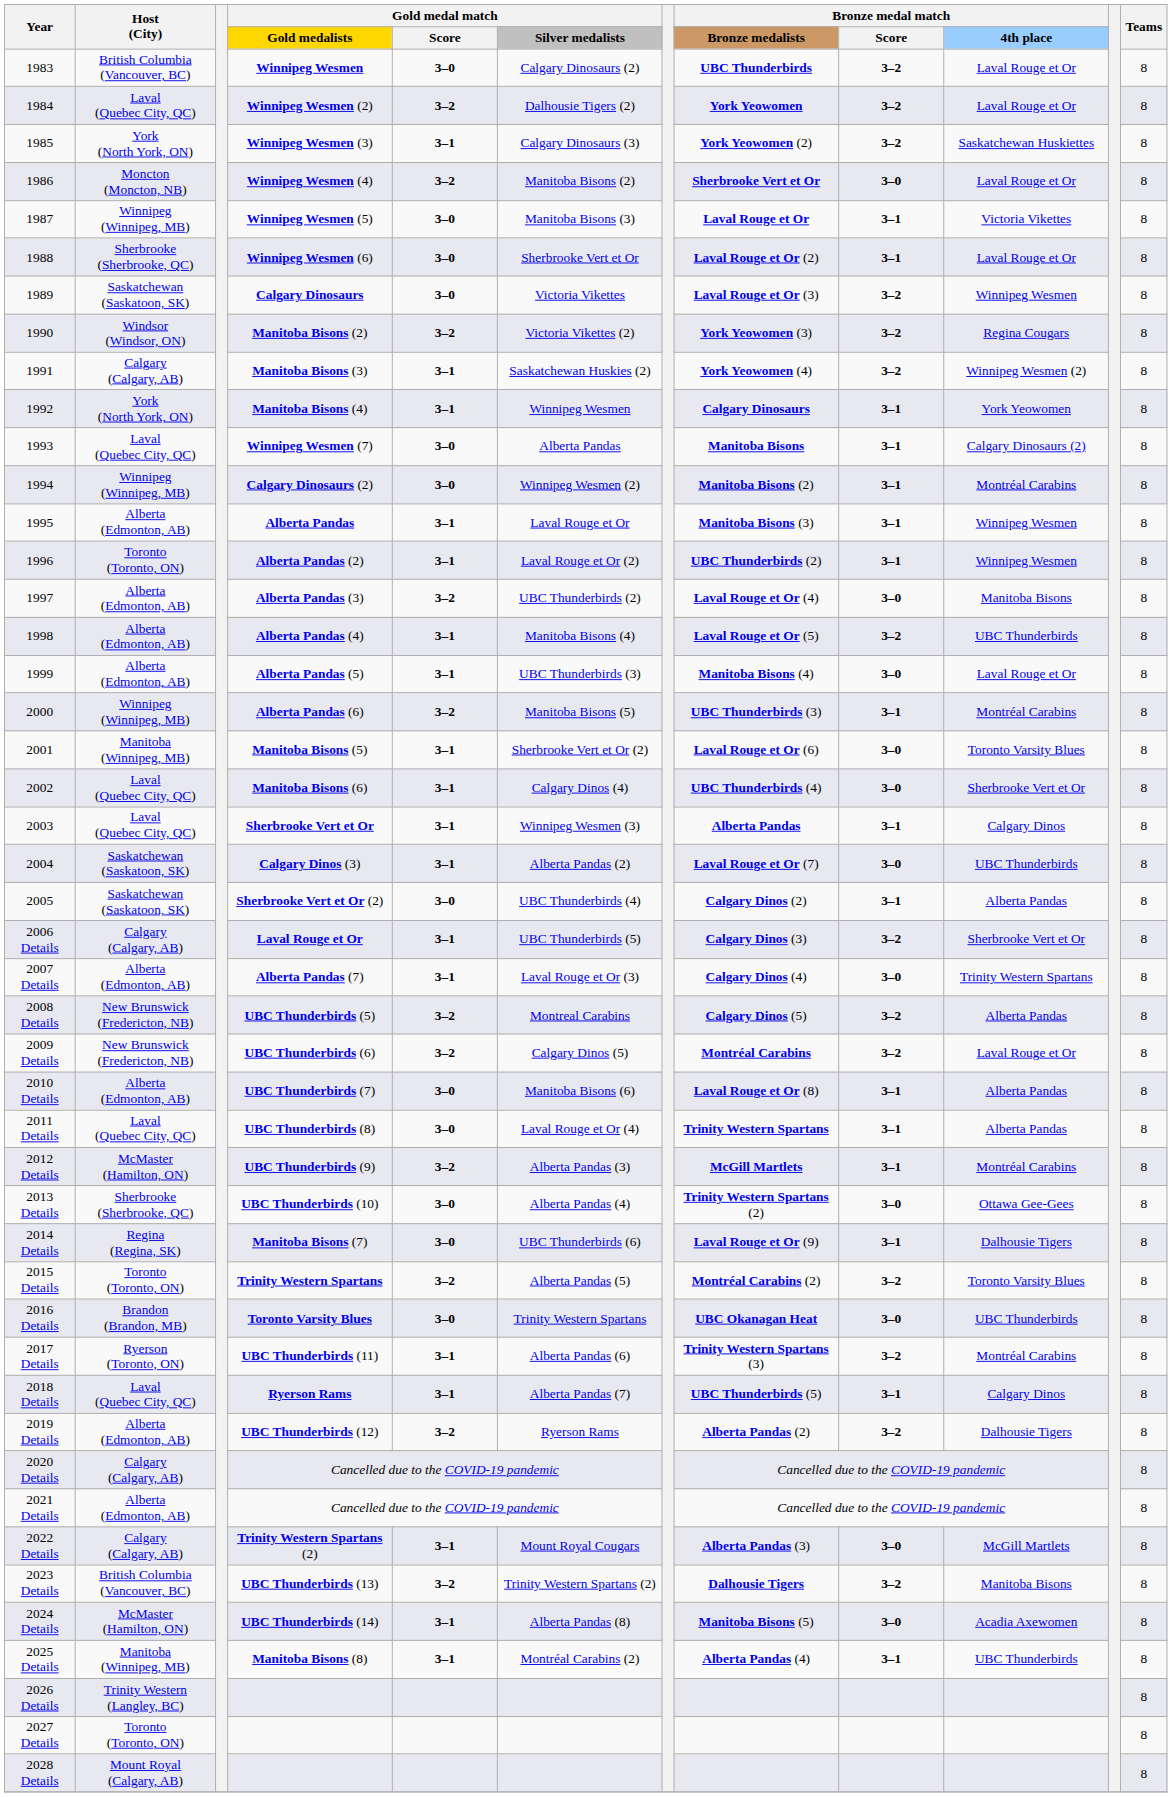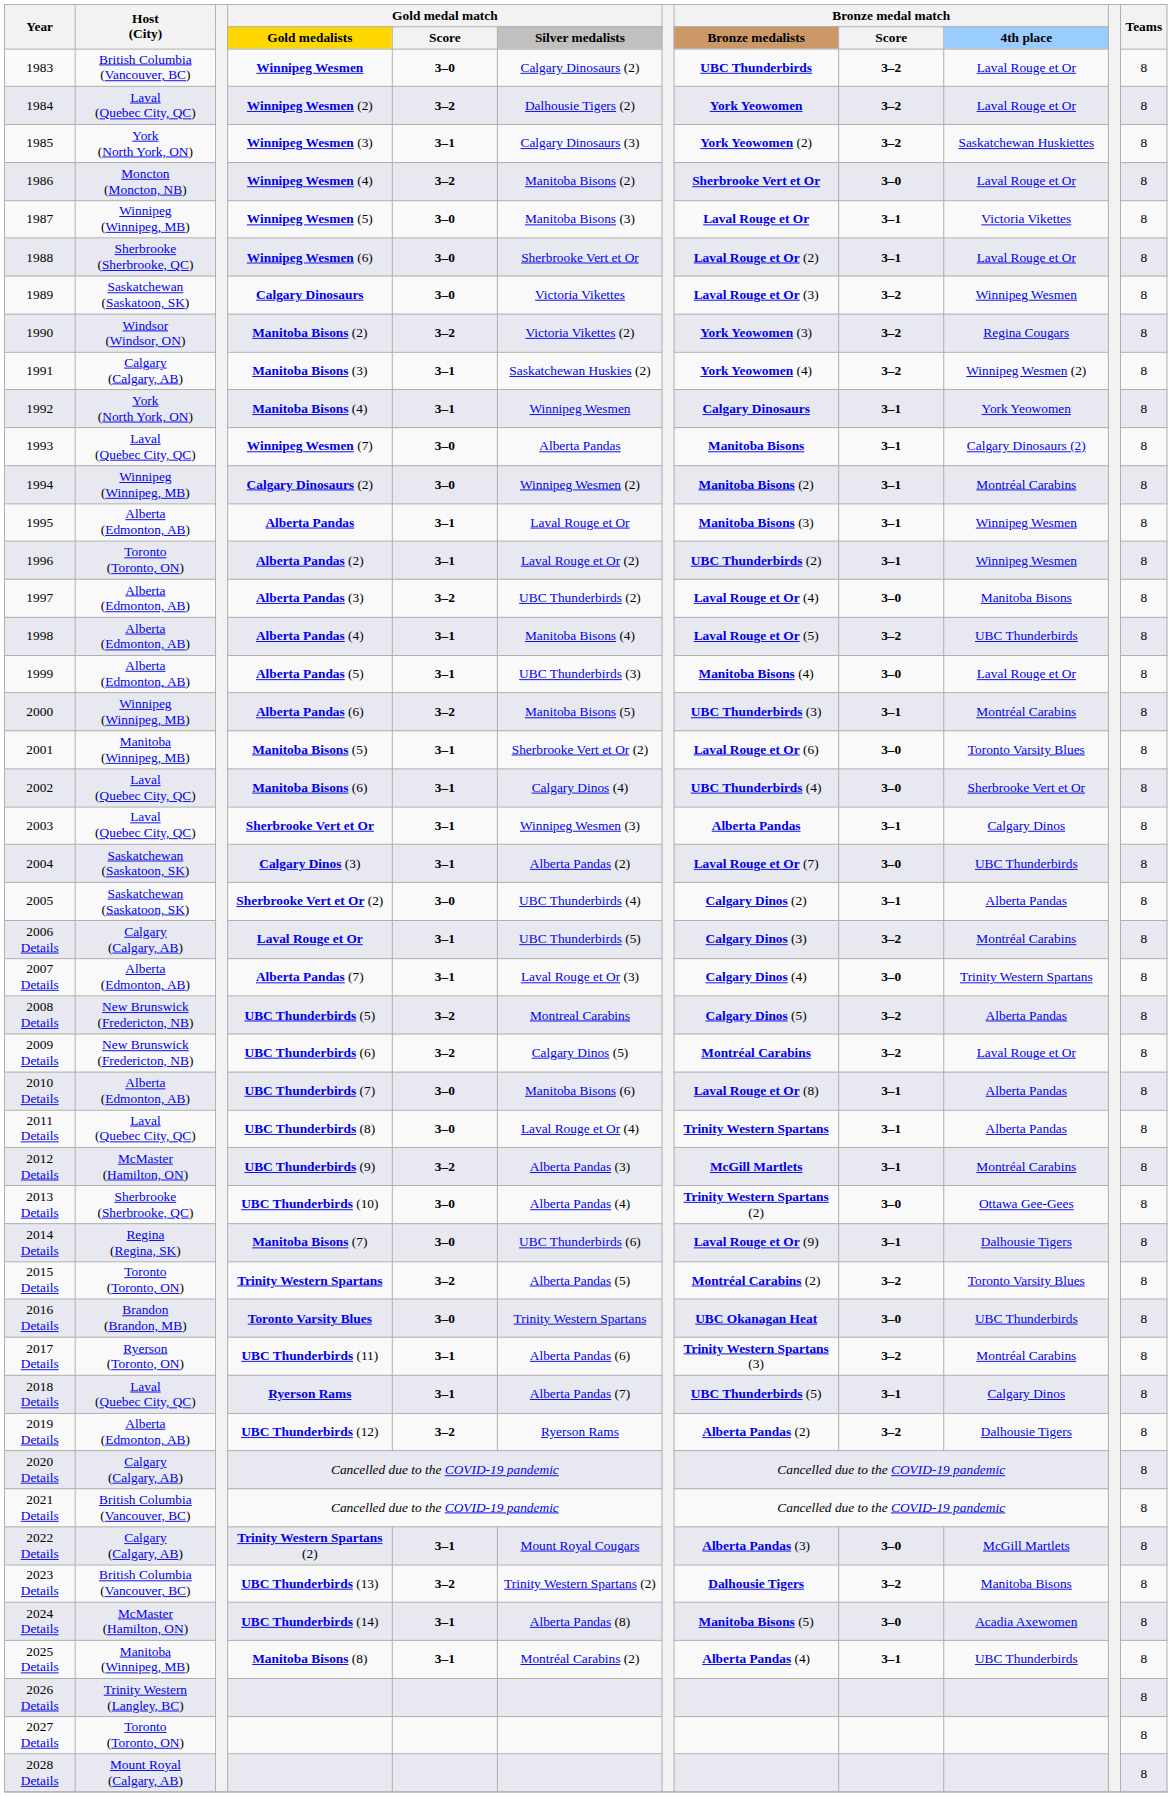2006 Details | Bronze medal match / 4th place: Sherbrooke Vert et Or -> Montréal Carabins
2021 Details | Host (City): Alberta (Edmonton, AB) -> British Columbia (Vancouver, BC)
